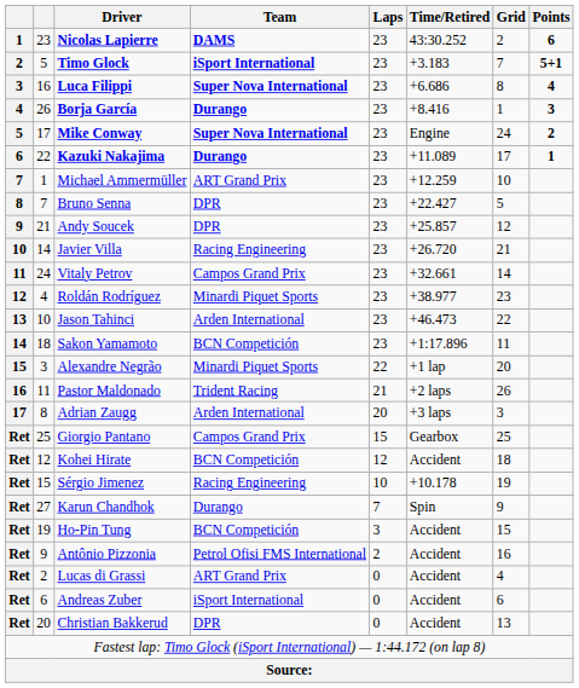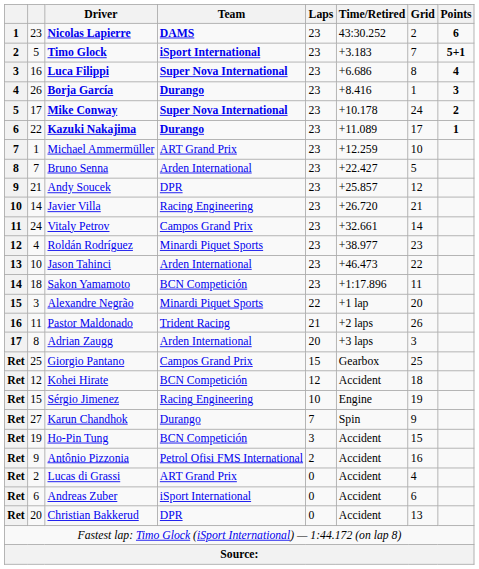Mike Conway | Time/Retired: Engine -> +10.178
Bruno Senna | Team: DPR -> Arden International
Sérgio Jimenez | Time/Retired: +10.178 -> Engine
